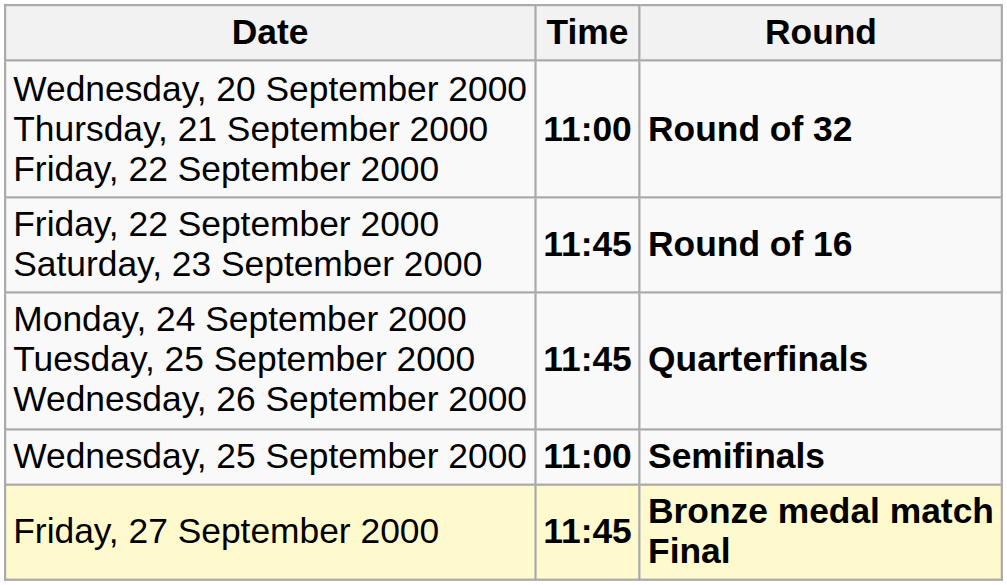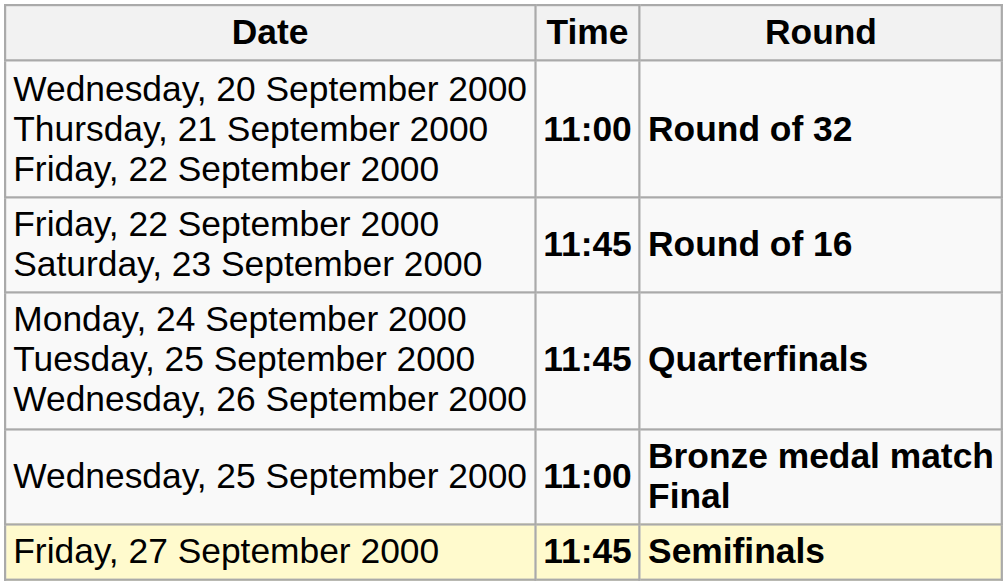Wednesday, 25 September 2000 | Round: Semifinals -> Bronze medal match Final
Friday, 27 September 2000 | Round: Bronze medal match Final -> Semifinals
